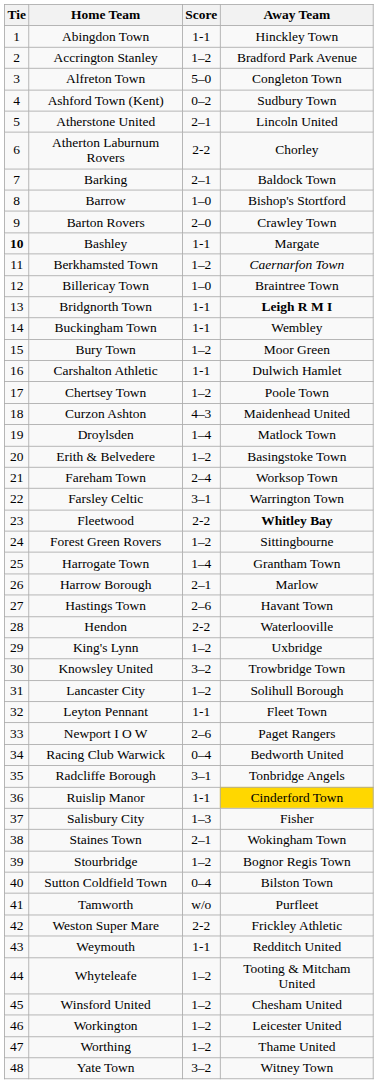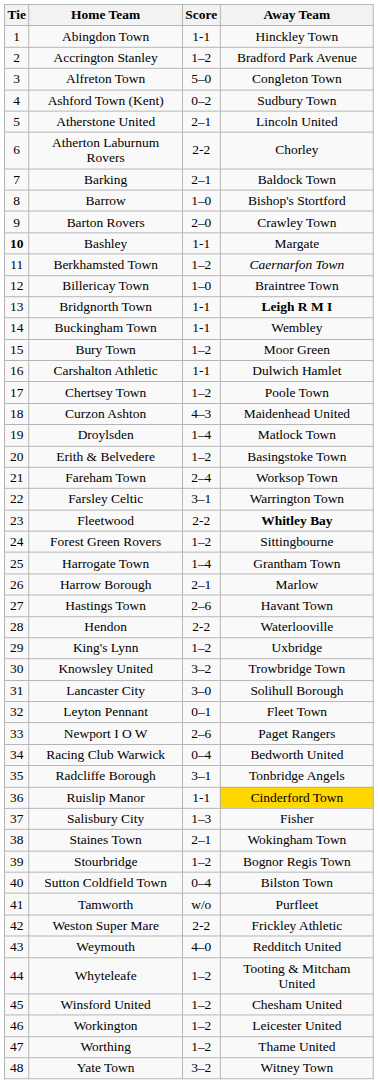Lancaster City | Score: 1–2 -> 3–0
Leyton Pennant | Score: 1-1 -> 0–1
Weymouth | Score: 1-1 -> 4–0
